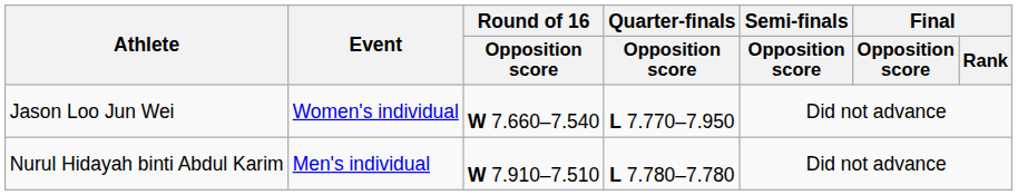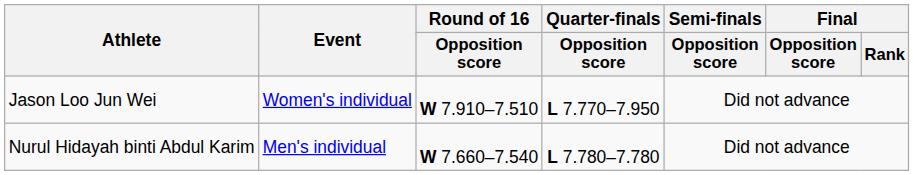Jason Loo Jun Wei | Round of 16 / Opposition score: W 7.660–7.540 -> W 7.910–7.510
Nurul Hidayah binti Abdul Karim | Round of 16 / Opposition score: W 7.910–7.510 -> W 7.660–7.540
